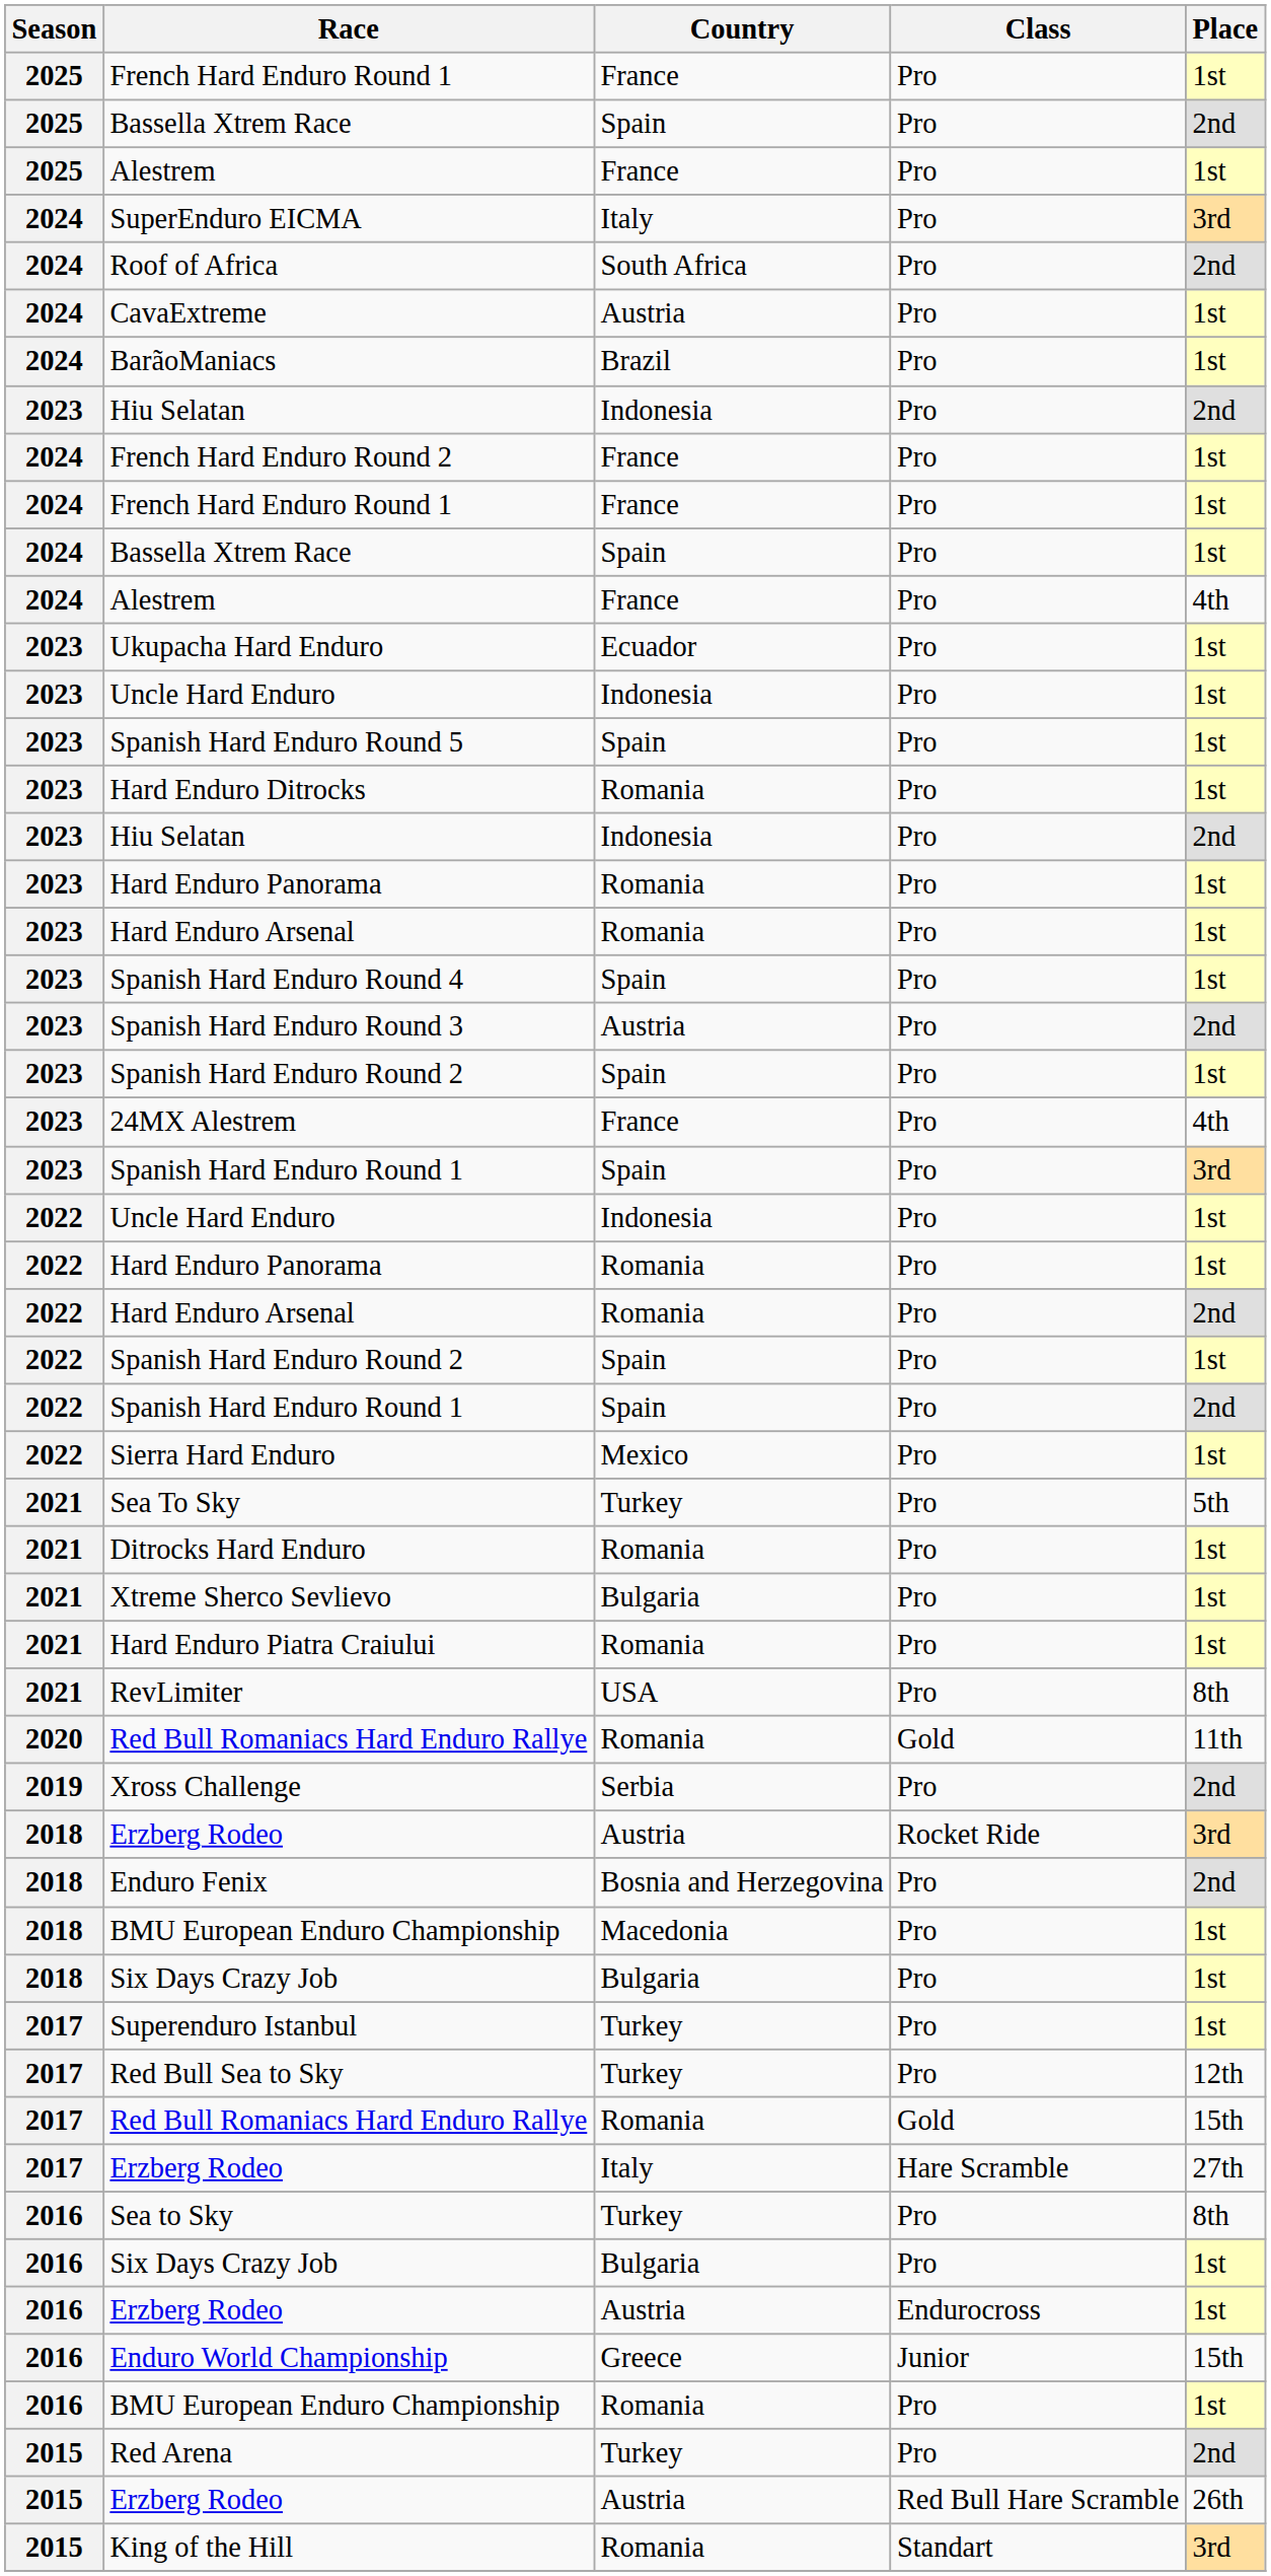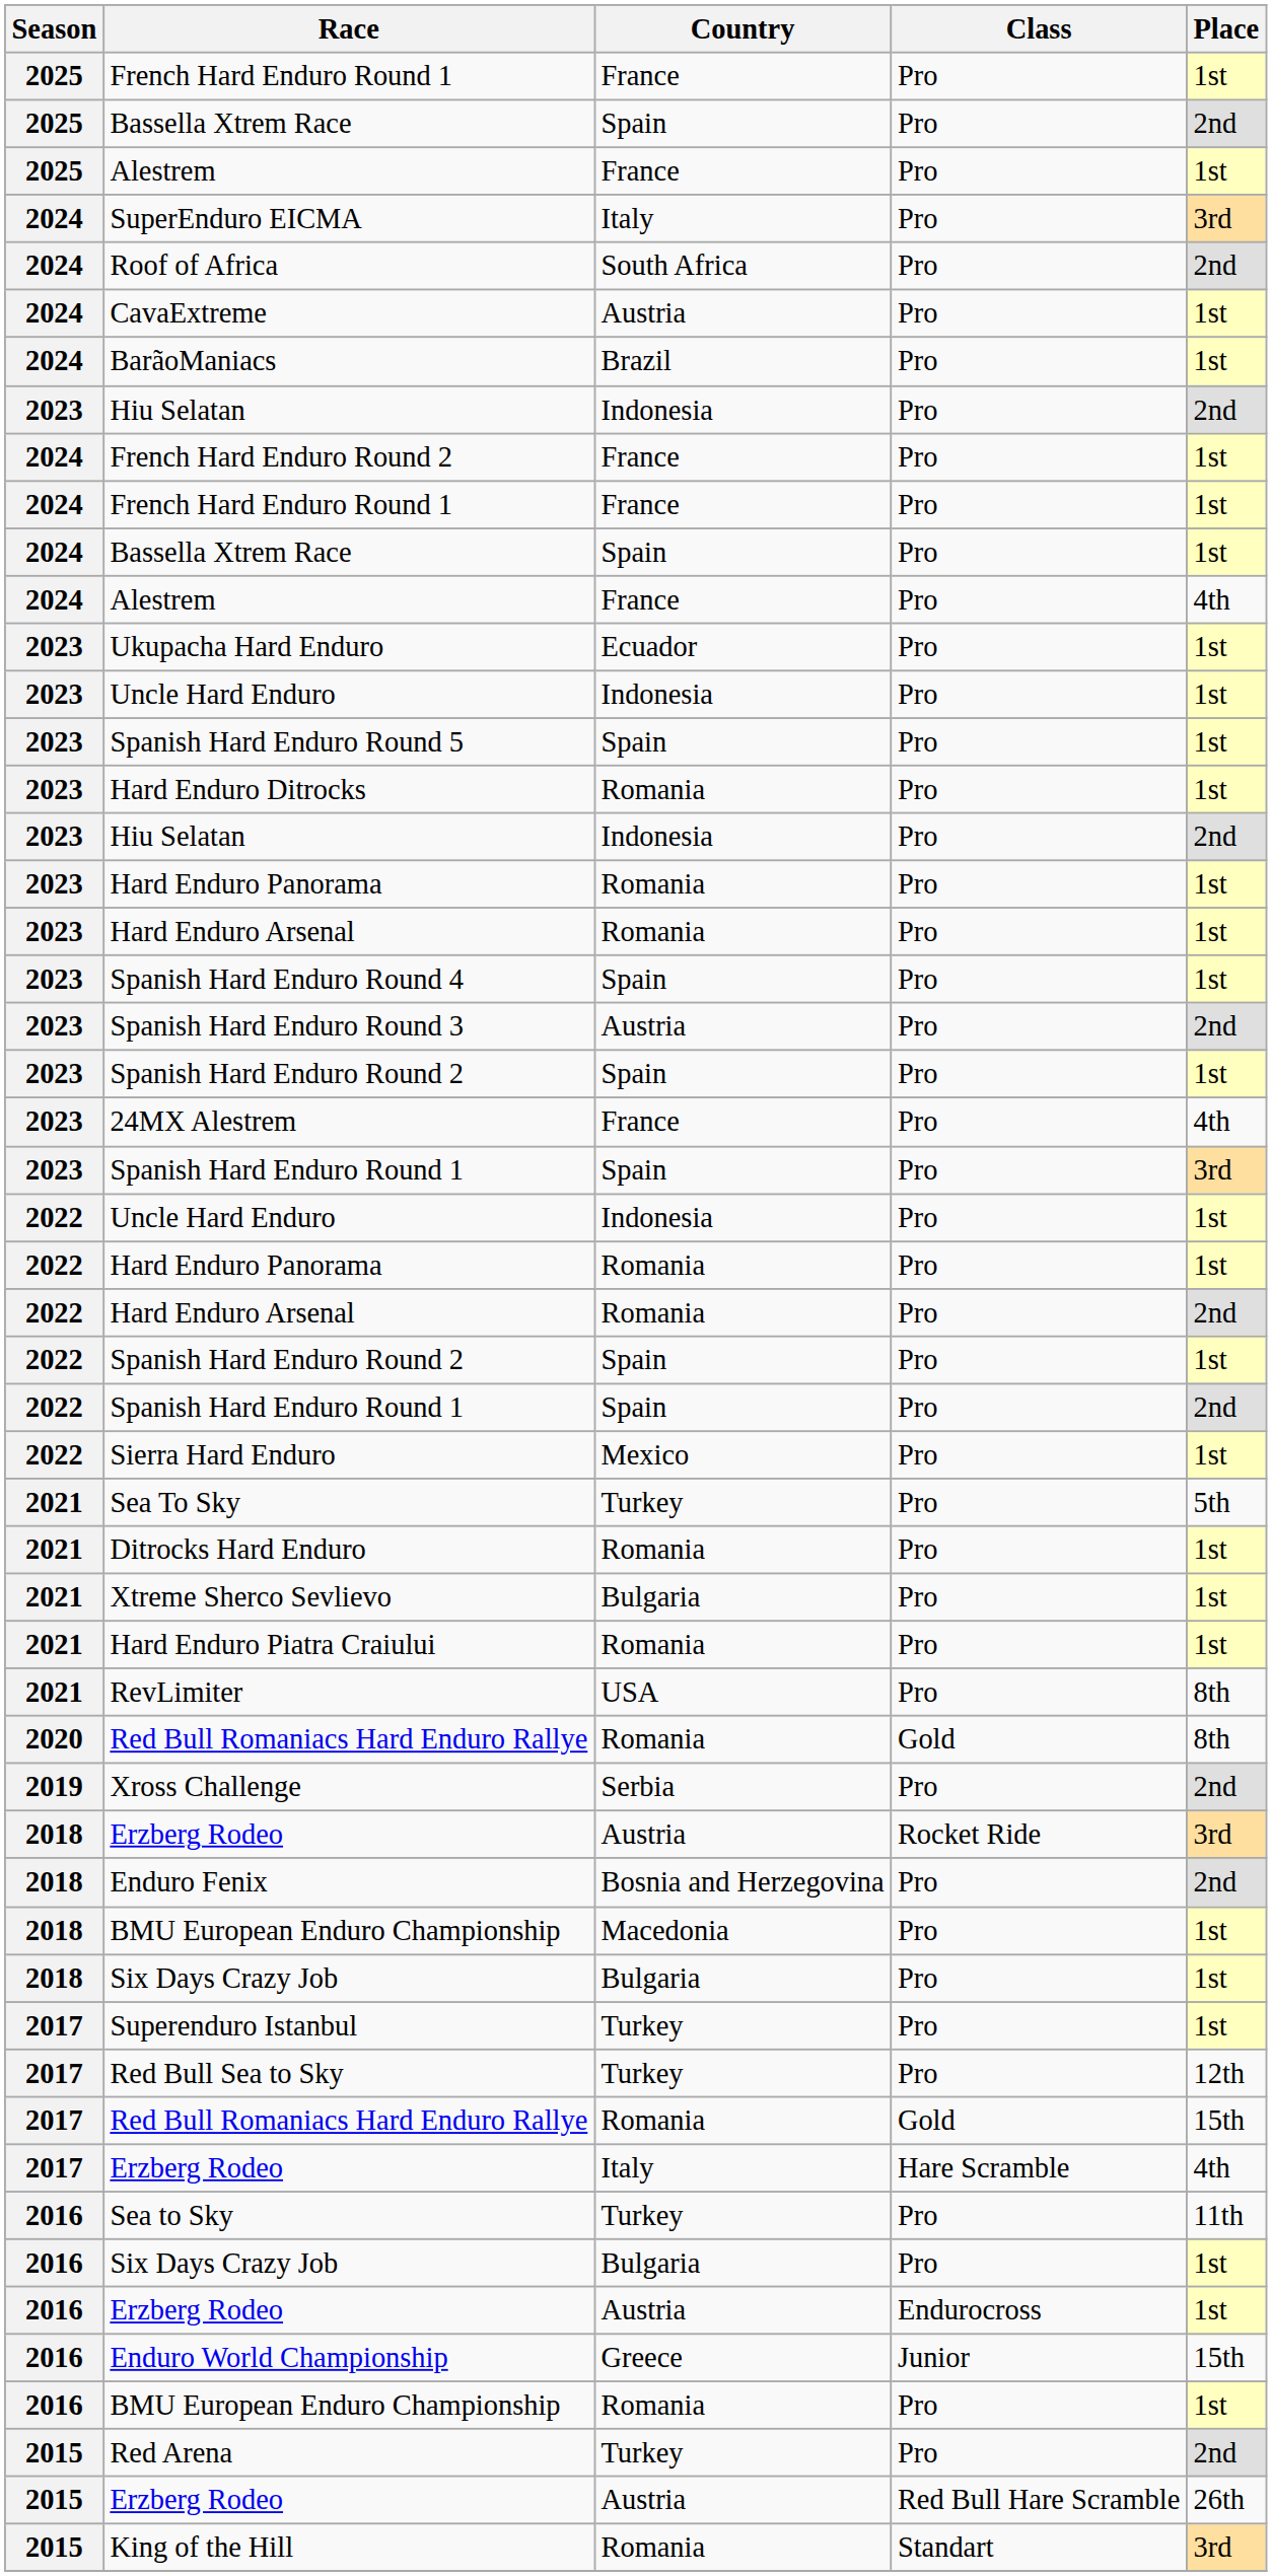2020 / Red Bull Romaniacs Hard Enduro Rallye | Place: 11th -> 8th
2017 / Erzberg Rodeo | Place: 27th -> 4th
Sea to Sky | Place: 8th -> 11th
